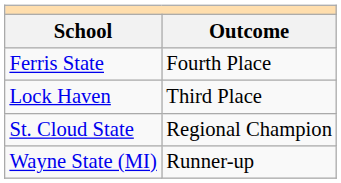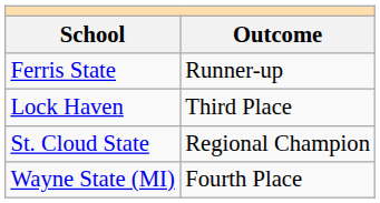Ferris State | Outcome: Fourth Place -> Runner-up
Wayne State (MI) | Outcome: Runner-up -> Fourth Place
